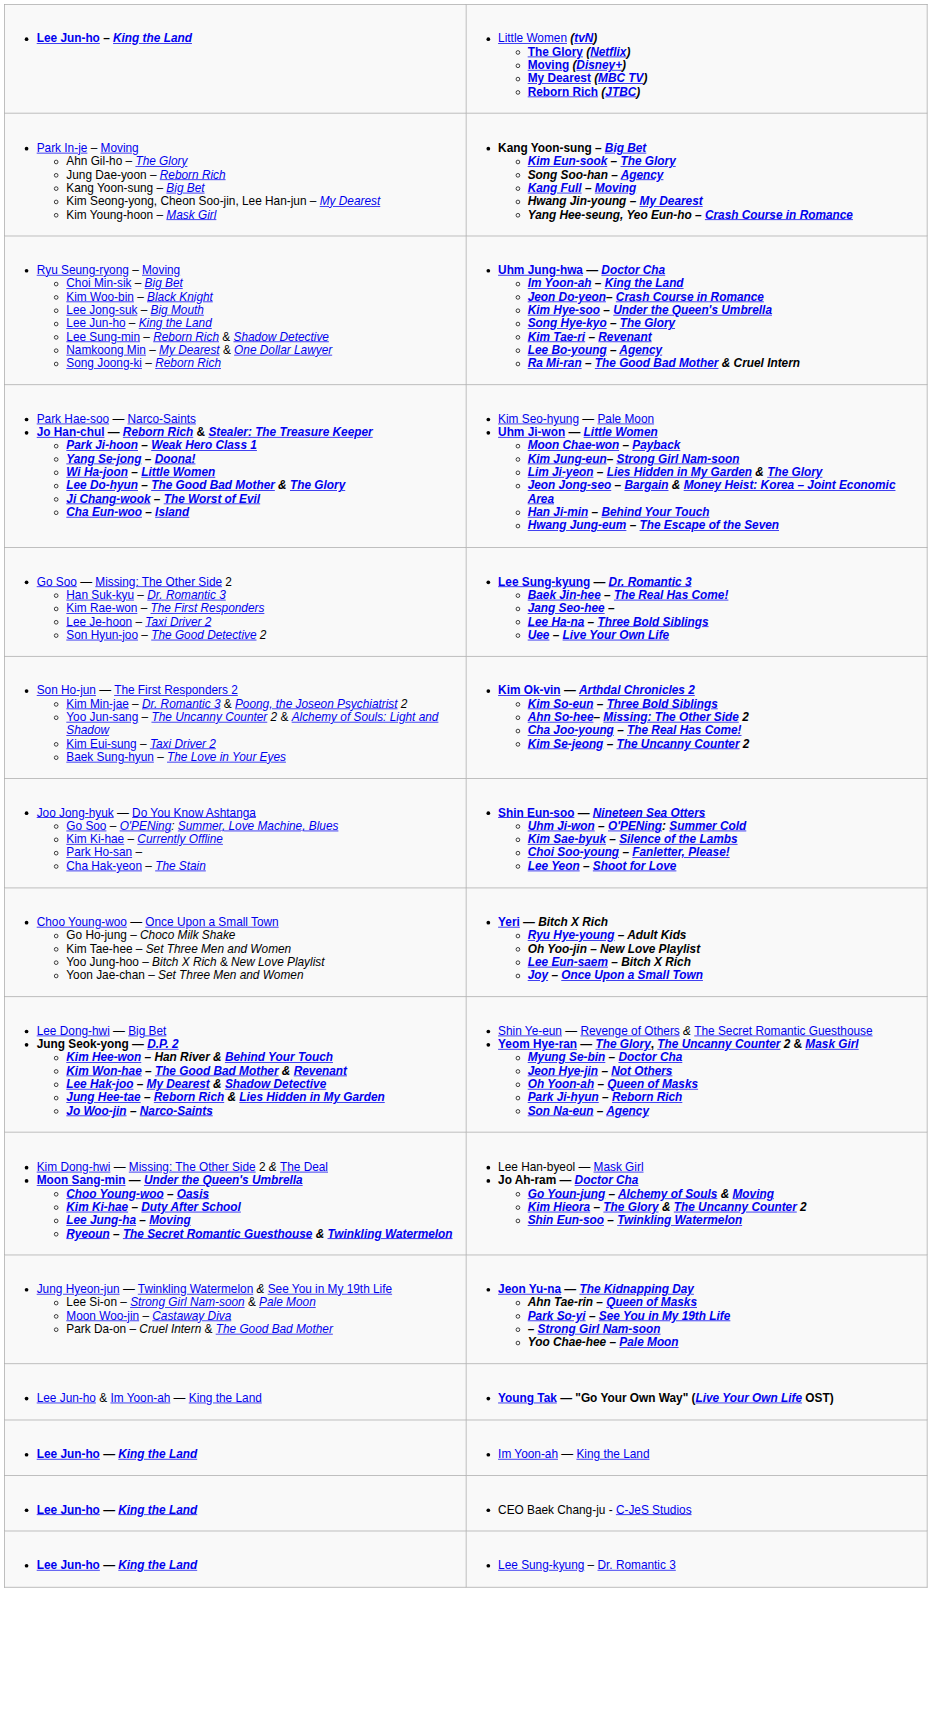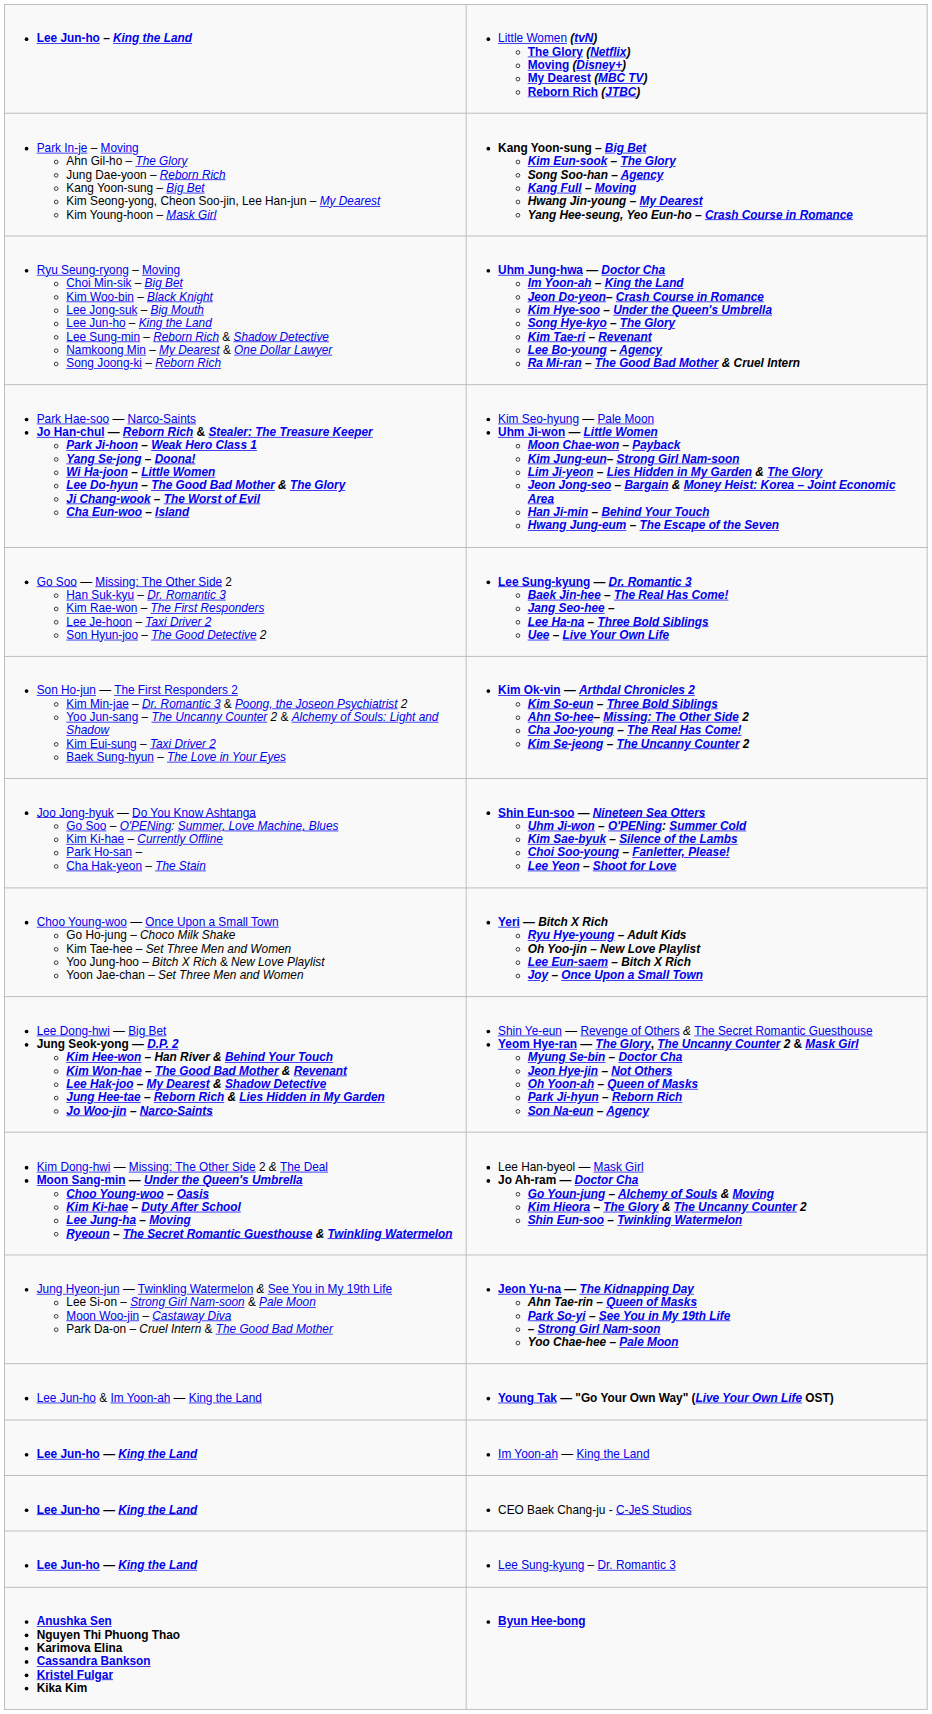+ row: Anushka Sen Nguyen Thi Phuong Thao Karimova Elina Cassandra Bankson Kristel Fulgar Kika Kim | Byun Hee-bong
